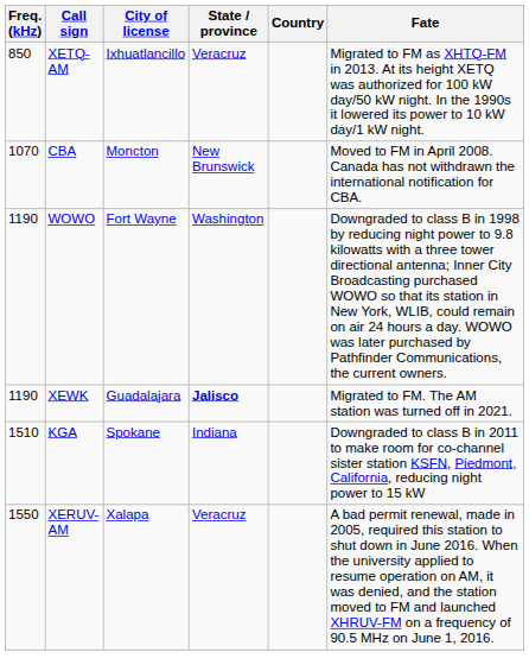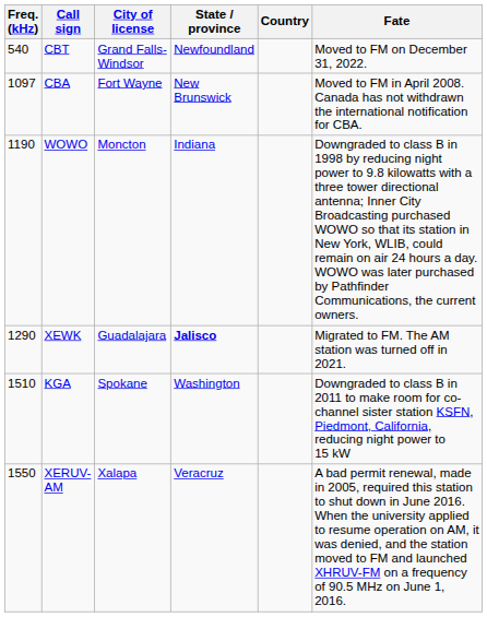+ row: 540 | CBT | Grand Falls-Windsor | Newfoundland | Moved to FM on December 31, 2022.
- row: 850 | XETQ-AM | Ixhuatlancillo | Veracruz | Migrated to FM as XHTQ-FM in 2013. At its height XETQ was authorized for 100 kW day/50 kW night. In the 1990s it lowered its power to 10 kW day/1 kW night.
CBA | Freq. (kHz): 1070 -> 1097
CBA | City of license: Moncton -> Fort Wayne
WOWO | City of license: Fort Wayne -> Moncton
WOWO | State / province: Washington -> Indiana
XEWK | Freq. (kHz): 1190 -> 1290
KGA | State / province: Indiana -> Washington
